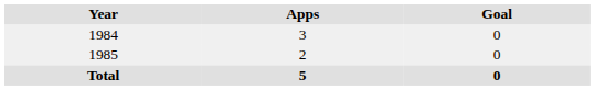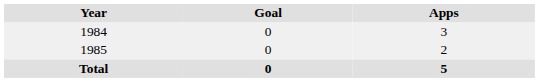columns swapped: Apps <-> Goal
